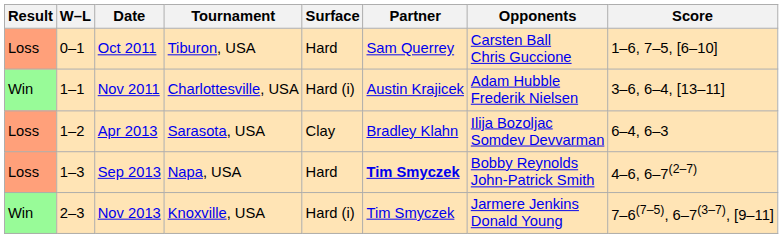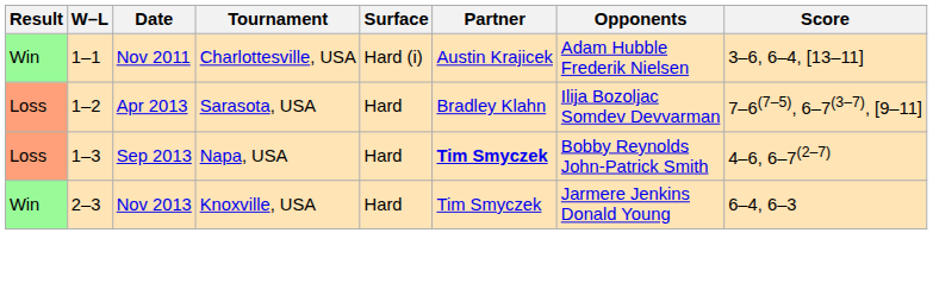- row: Loss | 0–1 | Oct 2011 | Tiburon, USA | Hard | Sam Querrey | Carsten Ball Chris Guccione | 1–6, 7–5, [6–10]
Apr 2013 | Surface: Clay -> Hard
Apr 2013 | Score: 6–4, 6–3 -> 7–6(7–5), 6–7(3–7), [9–11]
Nov 2013 | Surface: Hard (i) -> Hard
Nov 2013 | Score: 7–6(7–5), 6–7(3–7), [9–11] -> 6–4, 6–3
